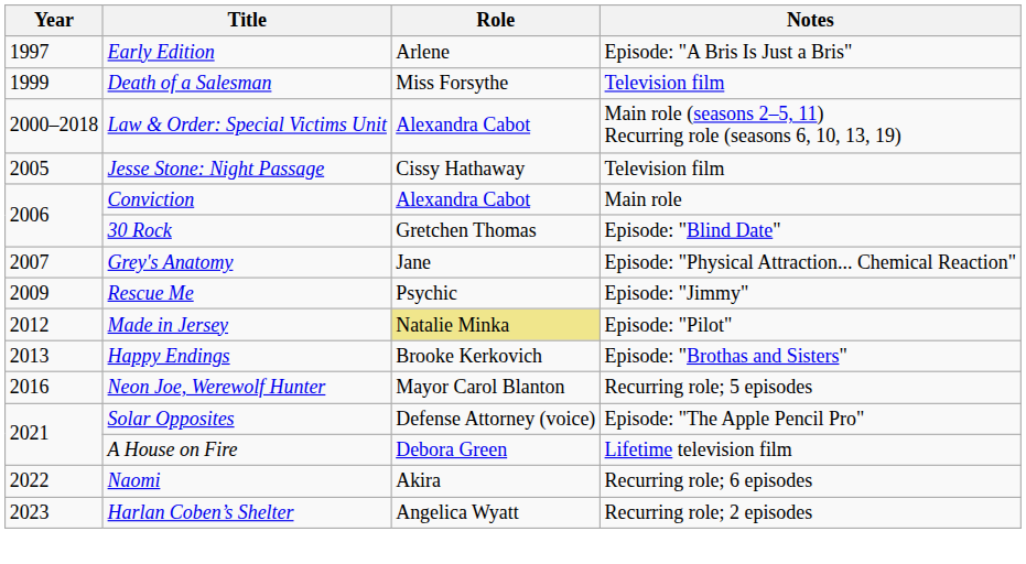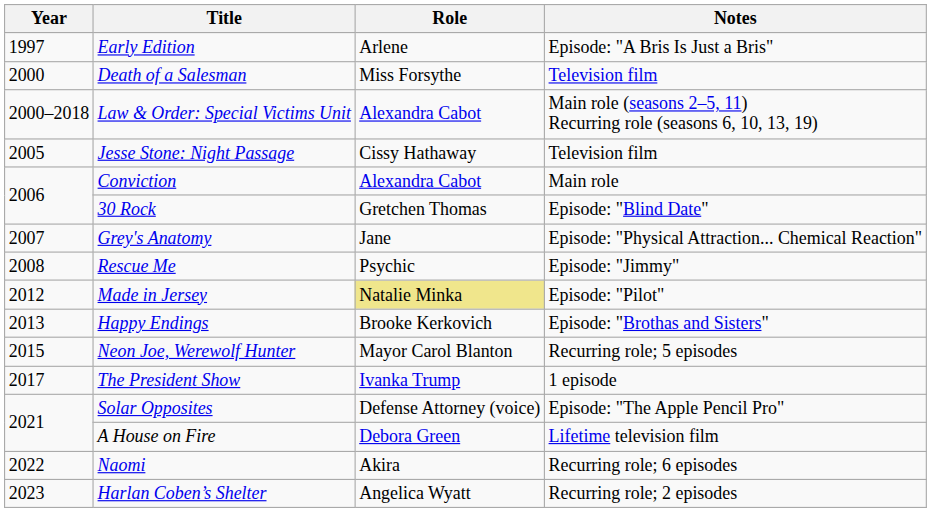Death of a Salesman | Year: 1999 -> 2000
Rescue Me | Year: 2009 -> 2008
Neon Joe, Werewolf Hunter | Year: 2016 -> 2015
+ row: 2017 | The President Show | Ivanka Trump | 1 episode
